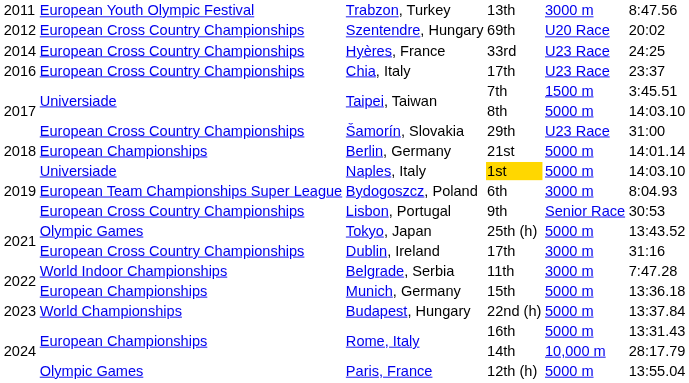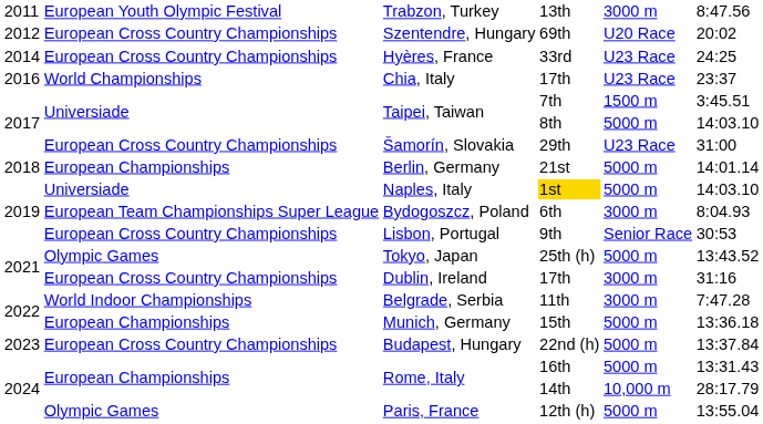Chia, Italy / 17th | column 2: European Cross Country Championships -> World Championships
22nd (h) | column 2: World Championships -> European Cross Country Championships
